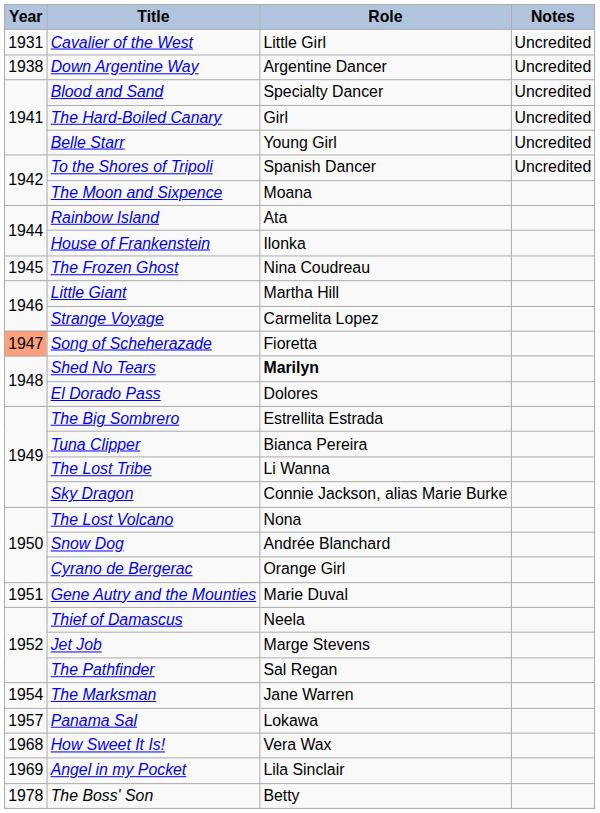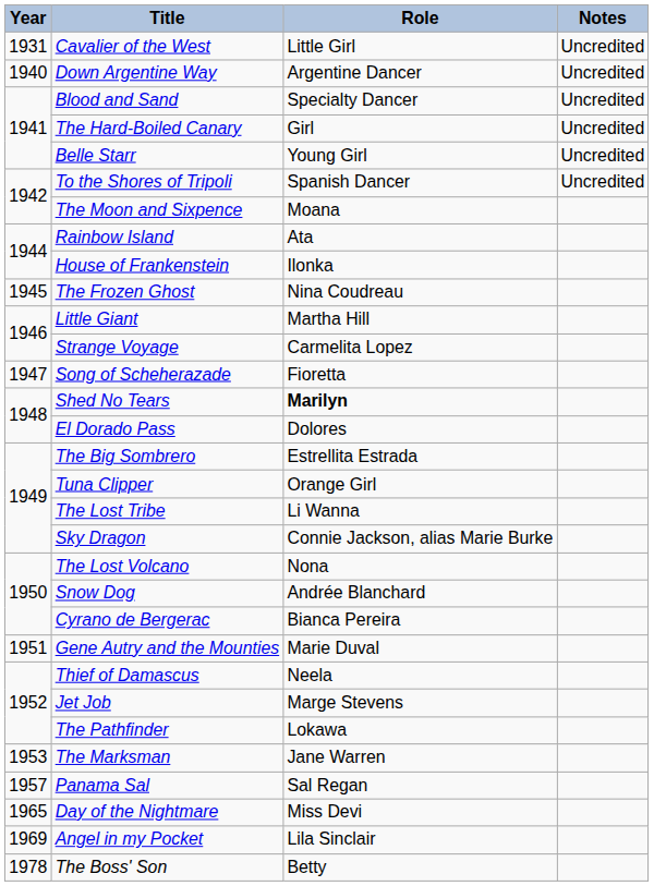Down Argentine Way | Year: 1938 -> 1940
Song of Scheherazade | Year: lightsalmon background -> no background
Tuna Clipper | Role: Bianca Pereira -> Orange Girl
Cyrano de Bergerac | Role: Orange Girl -> Bianca Pereira
The Pathfinder | Role: Sal Regan -> Lokawa
The Marksman | Year: 1954 -> 1953
Panama Sal | Role: Lokawa -> Sal Regan
+ row: 1965 | Day of the Nightmare | Miss Devi
- row: 1968 | How Sweet It Is! | Vera Wax
